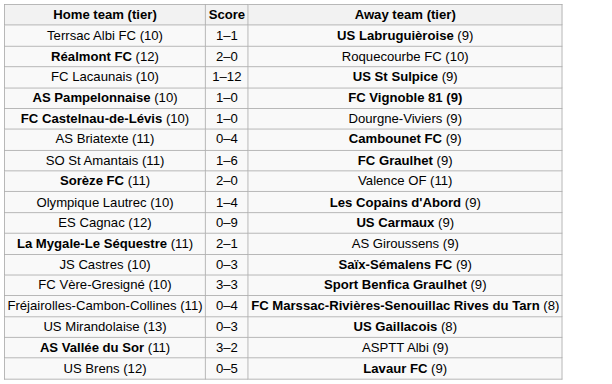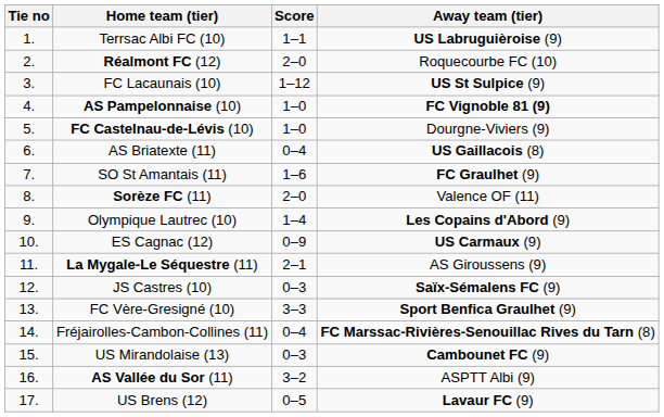+ column: Tie no | 1. | 2. | 3. | 4. | 5. | 6. | 7. | 8. | 9. | 10. | 11. | 12. | 13. | 14. | 15. | 16. | 17.
AS Briatexte (11) | Away team (tier): Cambounet FC (9) -> US Gaillacois (8)
US Mirandolaise (13) | Away team (tier): US Gaillacois (8) -> Cambounet FC (9)
